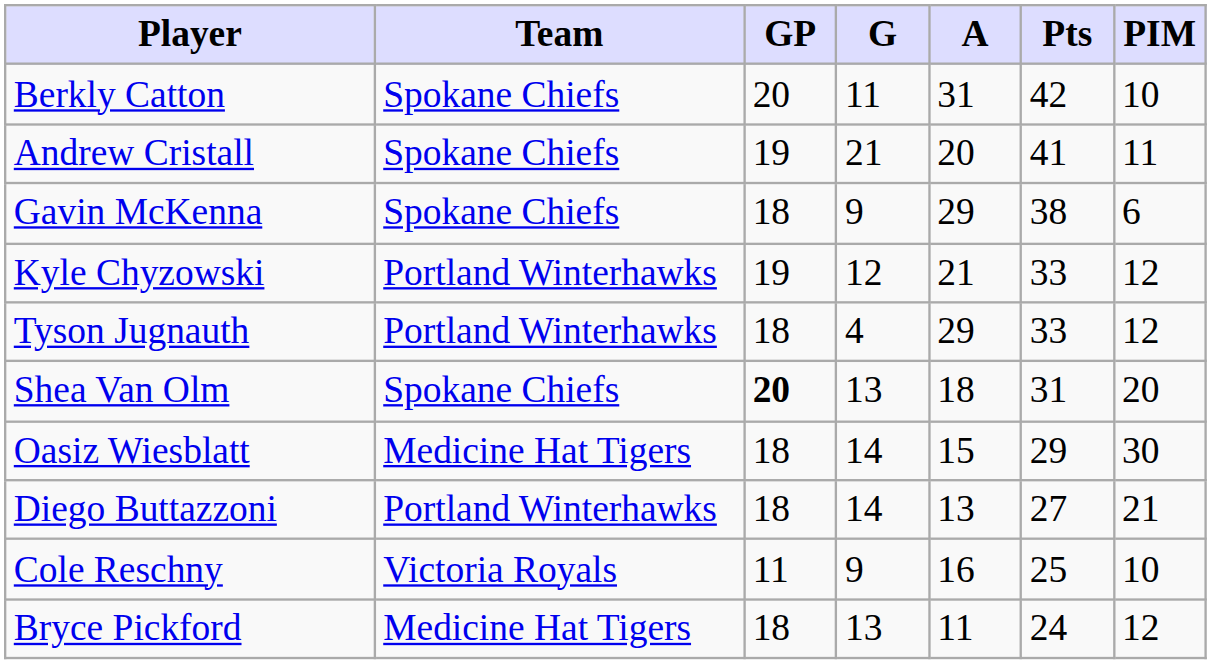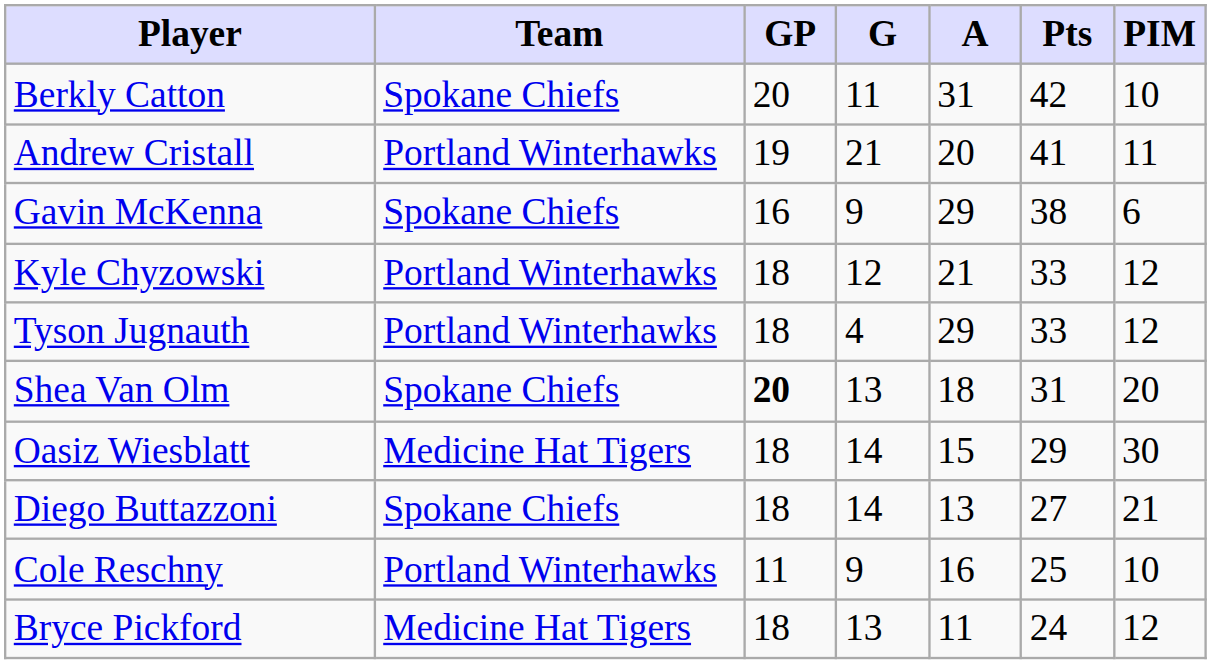Andrew Cristall | Team: Spokane Chiefs -> Portland Winterhawks
Gavin McKenna | GP: 18 -> 16
Kyle Chyzowski | GP: 19 -> 18
Diego Buttazzoni | Team: Portland Winterhawks -> Spokane Chiefs
Cole Reschny | Team: Victoria Royals -> Portland Winterhawks
